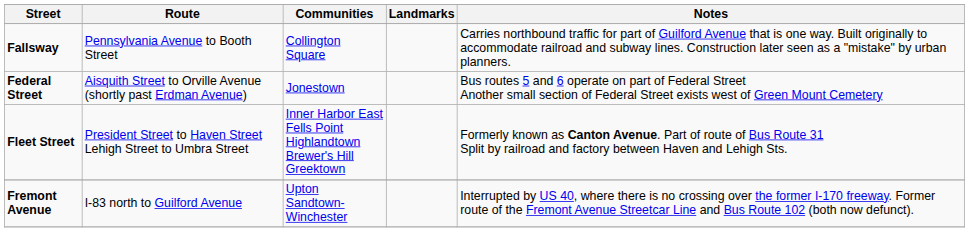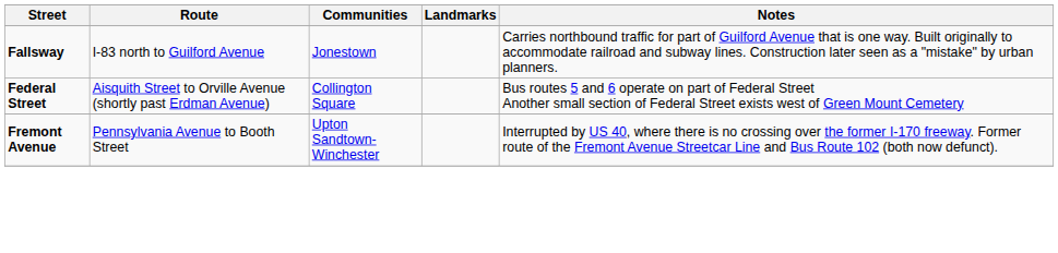Fallsway | Route: Pennsylvania Avenue to Booth Street -> I-83 north to Guilford Avenue
Fallsway | Communities: Collington Square -> Jonestown
Federal Street | Communities: Jonestown -> Collington Square
- row: Fleet Street | President Street to Haven Street Lehigh Street to Umbra Street | Inner Harbor East Fells Point Highlandtown Brewer's Hill Greektown | Formerly known as Canton Avenue. Part of route of Bus Route 31 Split by railroad and factory between Haven and Lehigh Sts.
Fremont Avenue | Route: I-83 north to Guilford Avenue -> Pennsylvania Avenue to Booth Street
